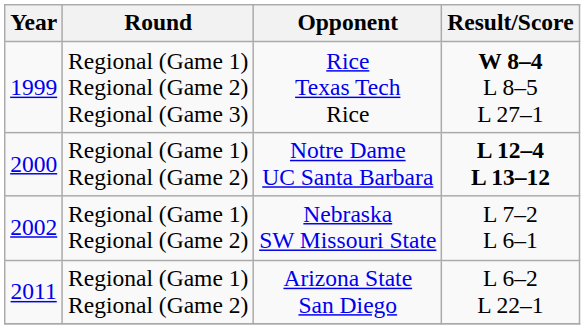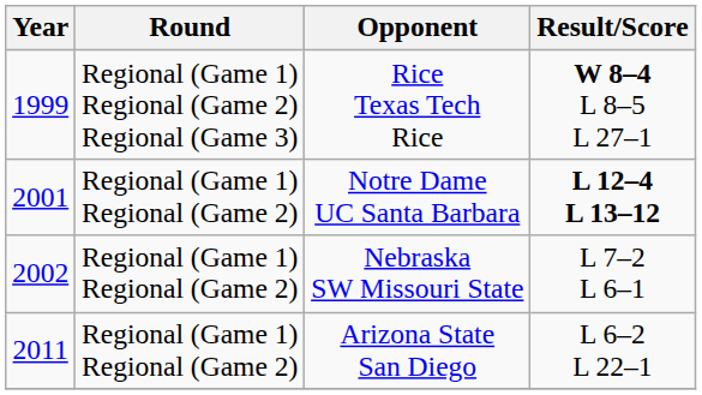Notre Dame UC Santa Barbara | Year: 2000 -> 2001
